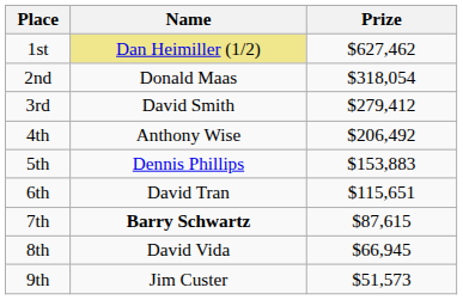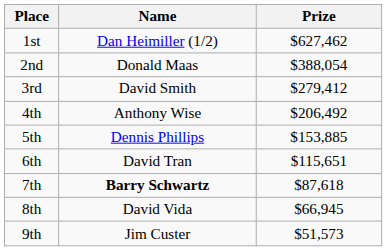1st | Name: khaki background -> no background
2nd | Prize: $318,054 -> $388,054
5th | Prize: $153,883 -> $153,885
7th | Prize: $87,615 -> $87,618
